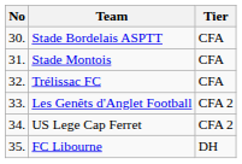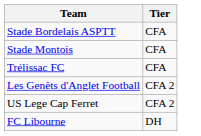- column: No | 30. | 31. | 32. | 33. | 34. | 35.
